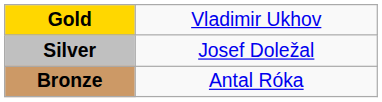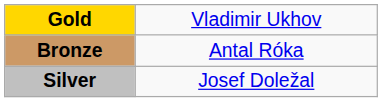rows swapped: Silver <-> Bronze
